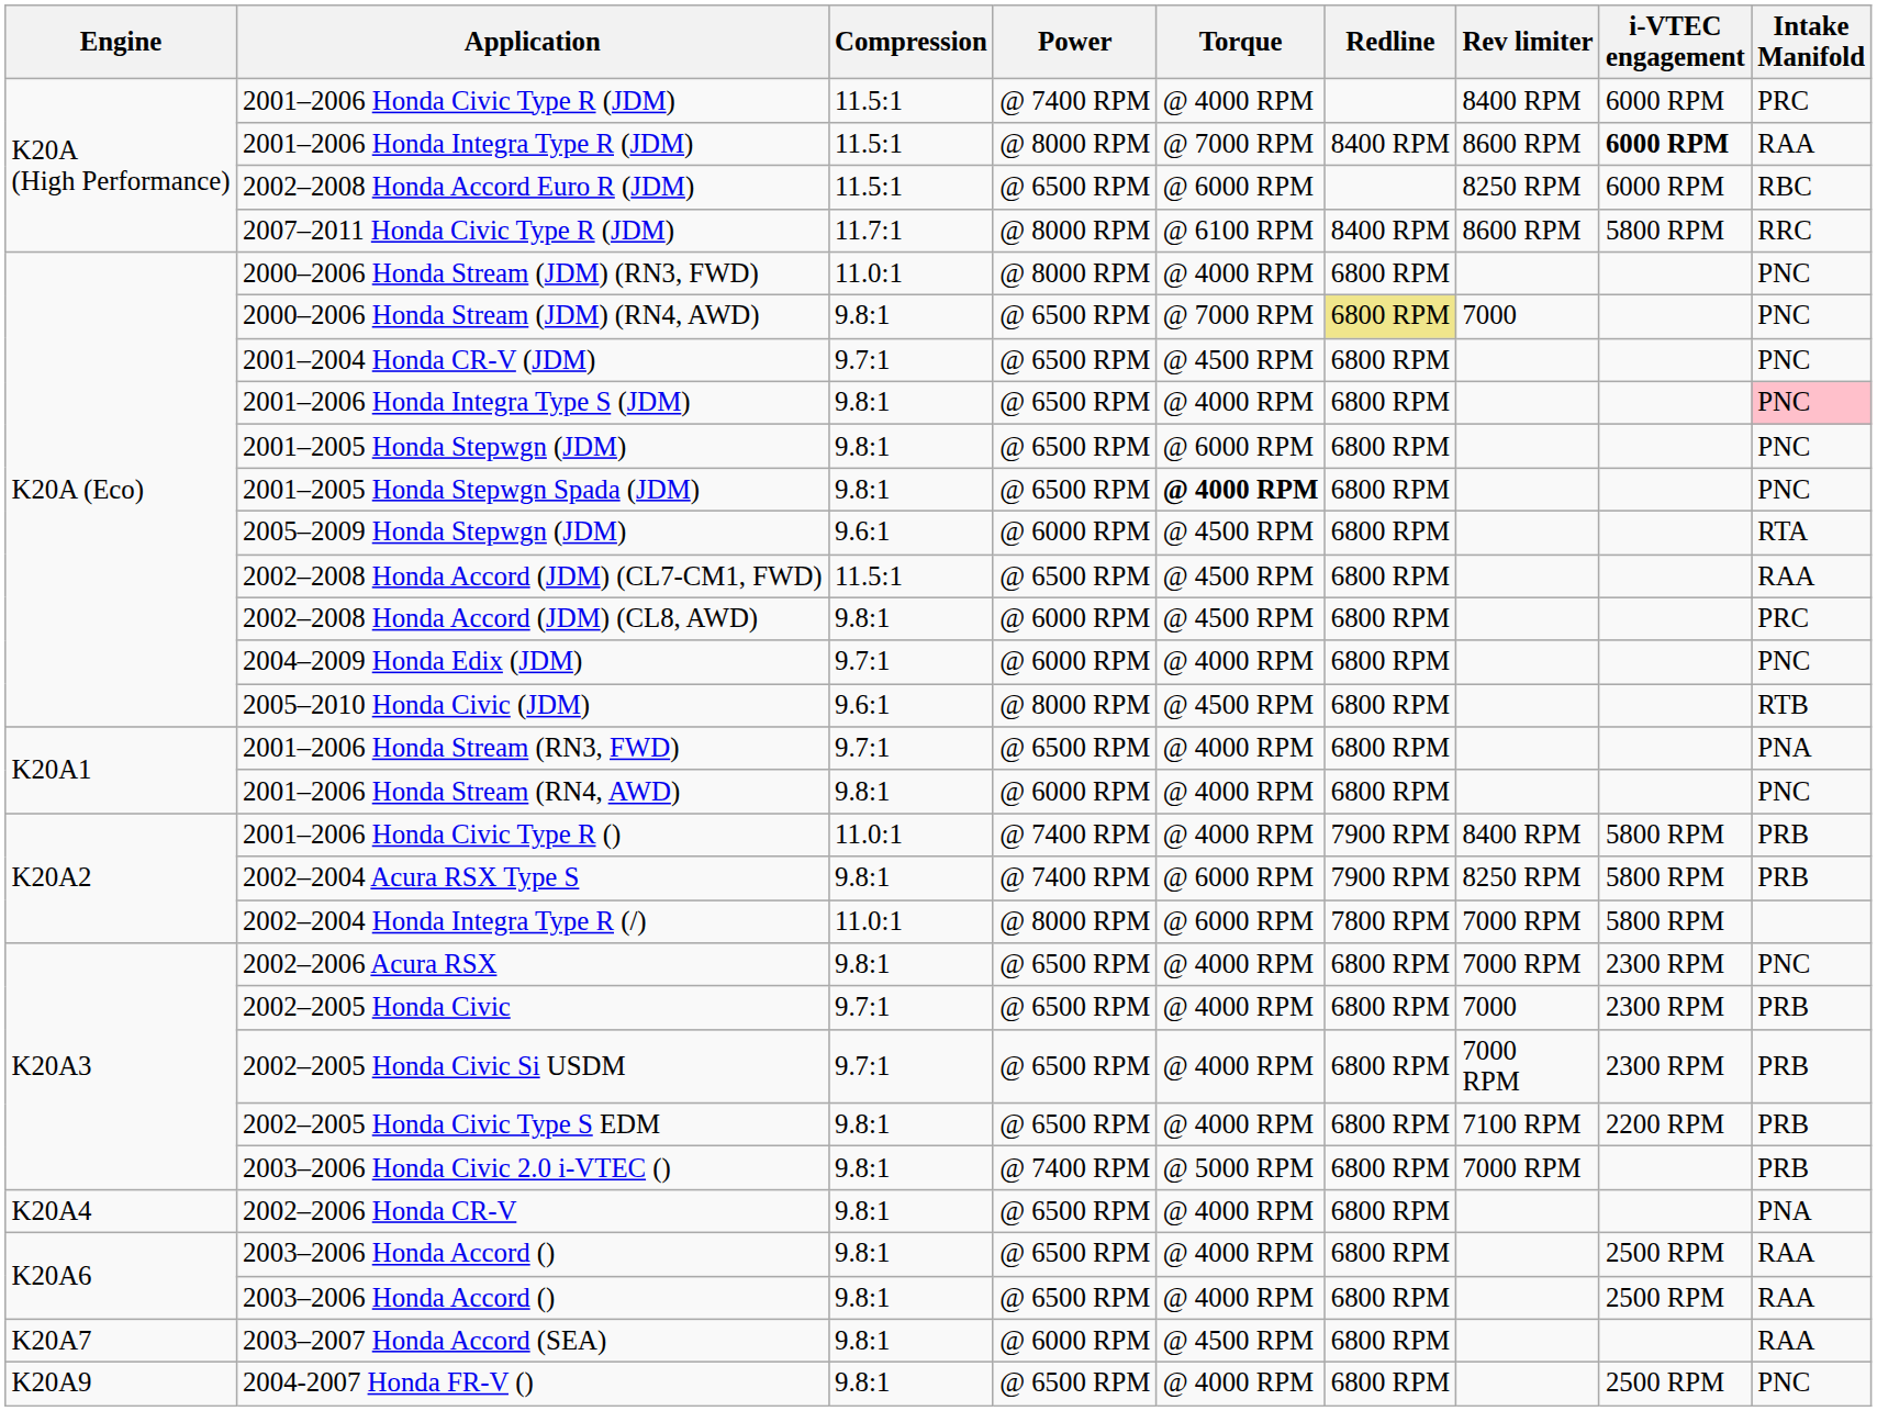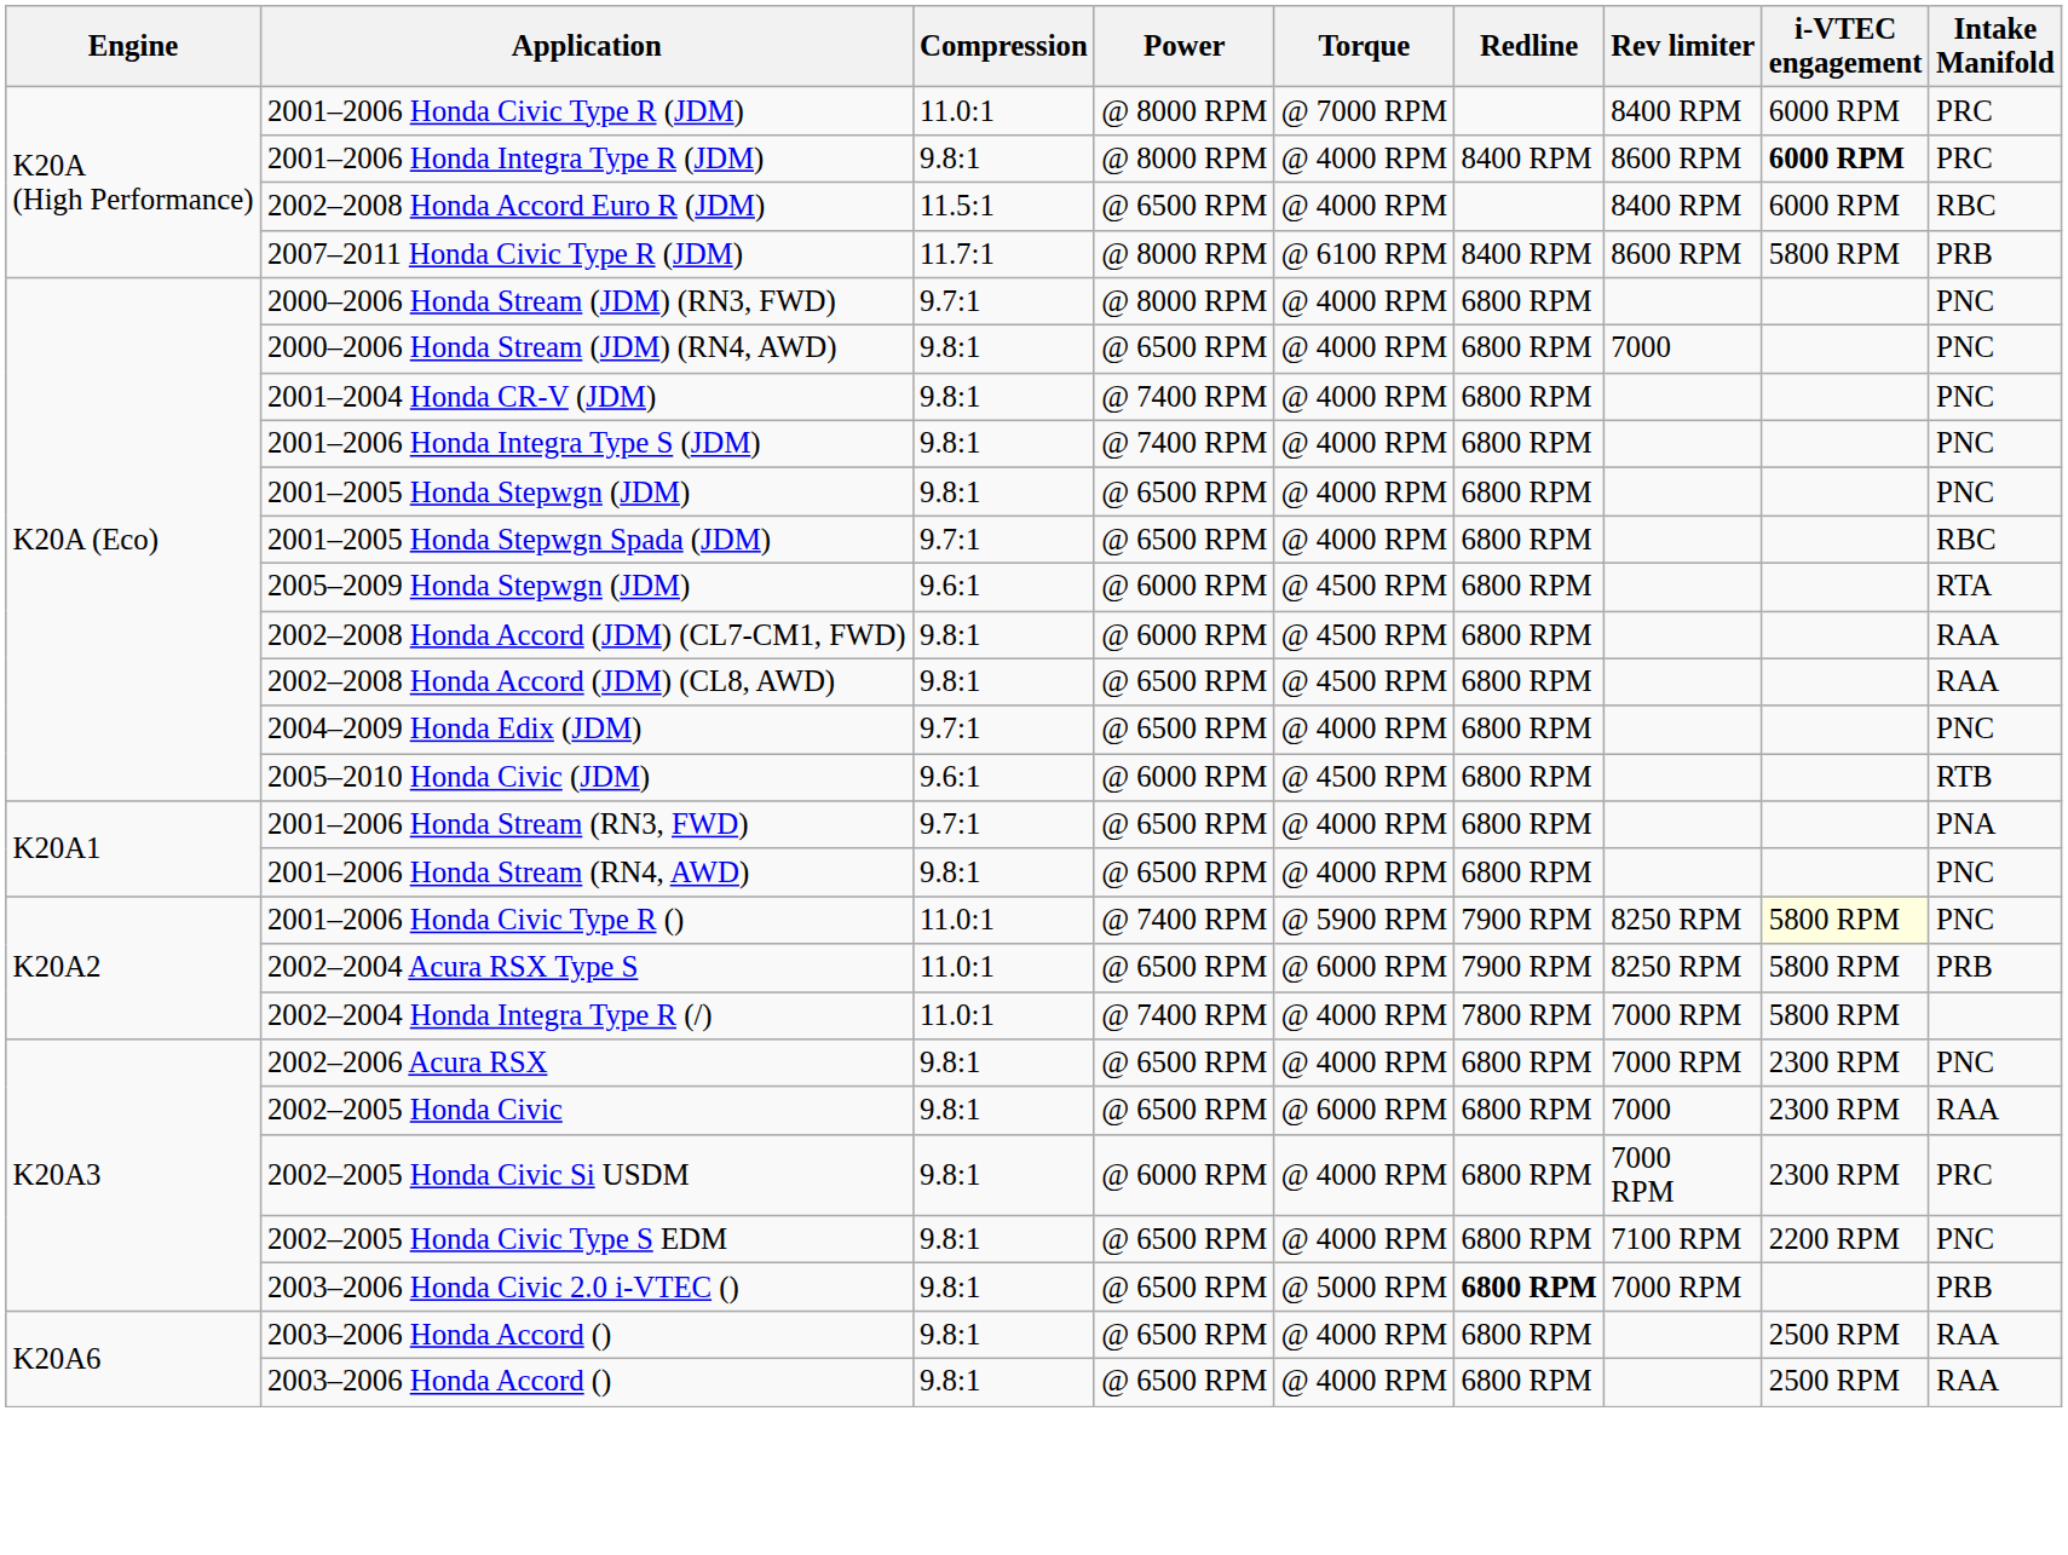2001–2006 Honda Civic Type R (JDM) | Compression: 11.5:1 -> 11.0:1
2001–2006 Honda Civic Type R (JDM) | Power: @ 7400 RPM -> @ 8000 RPM
2001–2006 Honda Civic Type R (JDM) | Torque: @ 4000 RPM -> @ 7000 RPM
2001–2006 Honda Integra Type R (JDM) | Compression: 11.5:1 -> 9.8:1
2001–2006 Honda Integra Type R (JDM) | Torque: @ 7000 RPM -> @ 4000 RPM
2001–2006 Honda Integra Type R (JDM) | Intake Manifold: RAA -> PRC
2002–2008 Honda Accord Euro R (JDM) | Torque: @ 6000 RPM -> @ 4000 RPM
2002–2008 Honda Accord Euro R (JDM) | Rev limiter: 8250 RPM -> 8400 RPM
2007–2011 Honda Civic Type R (JDM) | Intake Manifold: RRC -> PRB
2000–2006 Honda Stream (JDM) (RN3, FWD) | Compression: 11.0:1 -> 9.7:1
2000–2006 Honda Stream (JDM) (RN4, AWD) | Torque: @ 7000 RPM -> @ 4000 RPM
2000–2006 Honda Stream (JDM) (RN4, AWD) | Redline: khaki background -> no background
2001–2004 Honda CR-V (JDM) | Compression: 9.7:1 -> 9.8:1
2001–2004 Honda CR-V (JDM) | Power: @ 6500 RPM -> @ 7400 RPM
2001–2004 Honda CR-V (JDM) | Torque: @ 4500 RPM -> @ 4000 RPM
2001–2006 Honda Integra Type S (JDM) | Power: @ 6500 RPM -> @ 7400 RPM
2001–2006 Honda Integra Type S (JDM) | Intake Manifold: pink background -> no background
2001–2005 Honda Stepwgn (JDM) | Torque: @ 6000 RPM -> @ 4000 RPM
2001–2005 Honda Stepwgn Spada (JDM) | Compression: 9.8:1 -> 9.7:1
2001–2005 Honda Stepwgn Spada (JDM) | Torque: bold -> normal
2001–2005 Honda Stepwgn Spada (JDM) | Intake Manifold: PNC -> RBC
2002–2008 Honda Accord (JDM) (CL7-CM1, FWD) | Compression: 11.5:1 -> 9.8:1
2002–2008 Honda Accord (JDM) (CL7-CM1, FWD) | Power: @ 6500 RPM -> @ 6000 RPM
2002–2008 Honda Accord (JDM) (CL8, AWD) | Power: @ 6000 RPM -> @ 6500 RPM
2002–2008 Honda Accord (JDM) (CL8, AWD) | Intake Manifold: PRC -> RAA
2004–2009 Honda Edix (JDM) | Power: @ 6000 RPM -> @ 6500 RPM
2005–2010 Honda Civic (JDM) | Power: @ 8000 RPM -> @ 6000 RPM
2001–2006 Honda Stream (RN4, AWD) | Power: @ 6000 RPM -> @ 6500 RPM
2001–2006 Honda Civic Type R () | Torque: @ 4000 RPM -> @ 5900 RPM
2001–2006 Honda Civic Type R () | Rev limiter: 8400 RPM -> 8250 RPM
2001–2006 Honda Civic Type R () | i-VTEC engagement: no background -> lightyellow background
2001–2006 Honda Civic Type R () | Intake Manifold: PRB -> PNC
2002–2004 Acura RSX Type S | Compression: 9.8:1 -> 11.0:1
2002–2004 Acura RSX Type S | Power: @ 7400 RPM -> @ 6500 RPM
2002–2004 Honda Integra Type R (/) | Power: @ 8000 RPM -> @ 7400 RPM
2002–2004 Honda Integra Type R (/) | Torque: @ 6000 RPM -> @ 4000 RPM
2002–2005 Honda Civic | Compression: 9.7:1 -> 9.8:1
2002–2005 Honda Civic | Torque: @ 4000 RPM -> @ 6000 RPM
2002–2005 Honda Civic | Intake Manifold: PRB -> RAA
2002–2005 Honda Civic Si USDM | Compression: 9.7:1 -> 9.8:1
2002–2005 Honda Civic Si USDM | Power: @ 6500 RPM -> @ 6000 RPM
2002–2005 Honda Civic Si USDM | Intake Manifold: PRB -> PRC
2002–2005 Honda Civic Type S EDM | Intake Manifold: PRB -> PNC
2003–2006 Honda Civic 2.0 i-VTEC () | Power: @ 7400 RPM -> @ 6500 RPM
2003–2006 Honda Civic 2.0 i-VTEC () | Redline: normal -> bold
- row: K20A4 | 2002–2006 Honda CR-V | 9.8:1 | @ 6500 RPM | @ 4000 RPM | 6800 RPM | PNA
- row: K20A7 | 2003–2007 Honda Accord (SEA) | 9.8:1 | @ 6000 RPM | @ 4500 RPM | 6800 RPM | RAA
- row: K20A9 | 2004-2007 Honda FR-V () | 9.8:1 | @ 6500 RPM | @ 4000 RPM | 6800 RPM | 2500 RPM | PNC
